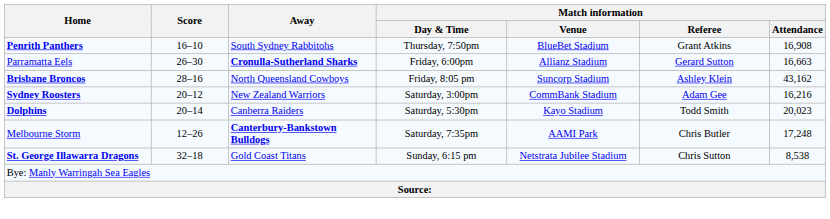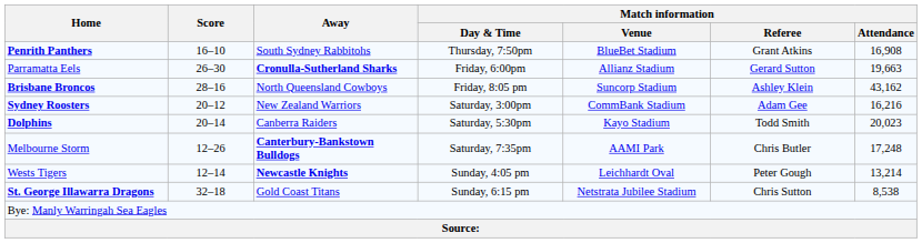Parramatta Eels | Match information / Attendance: 16,663 -> 19,663
+ row: Wests Tigers | 12–14 | Newcastle Knights | Sunday, 4:05 pm | Leichhardt Oval | Peter Gough | 13,214
